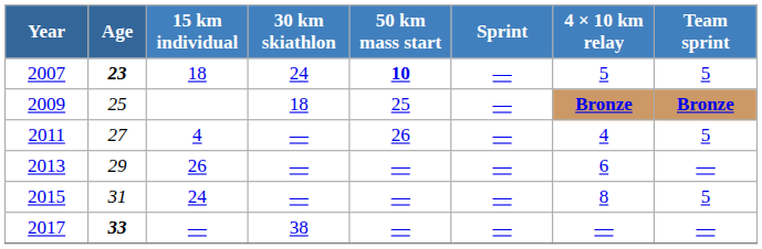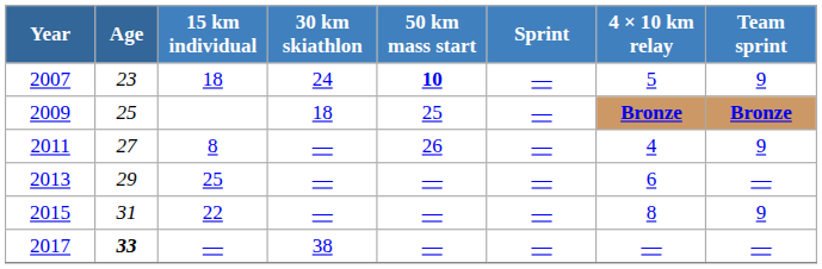2007 | Age: bold -> normal
2007 | Team sprint: 5 -> 9
2011 | 15 km individual: 4 -> 8
2011 | Team sprint: 5 -> 9
2013 | 15 km individual: 26 -> 25
2015 | 15 km individual: 24 -> 22
2015 | Team sprint: 5 -> 9
